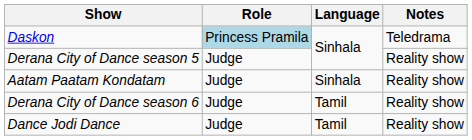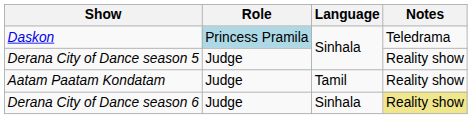Aatam Paatam Kondatam | Language: Sinhala -> Tamil
Derana City of Dance season 6 | Language: Tamil -> Sinhala
Derana City of Dance season 6 | Notes: no background -> khaki background
- row: Dance Jodi Dance | Judge | Tamil | Reality show
